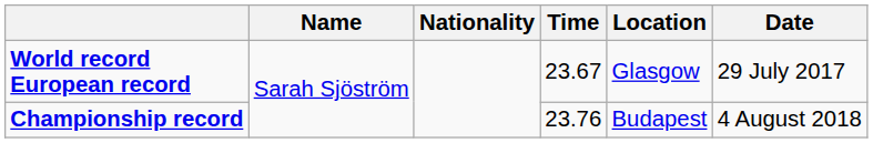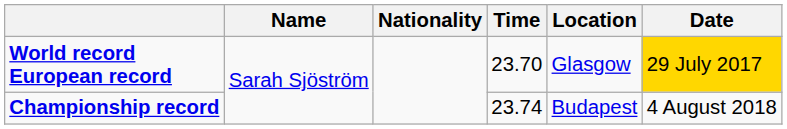World record European record | Time: 23.67 -> 23.70
World record European record | Date: no background -> gold background
Championship record | Time: 23.76 -> 23.74
